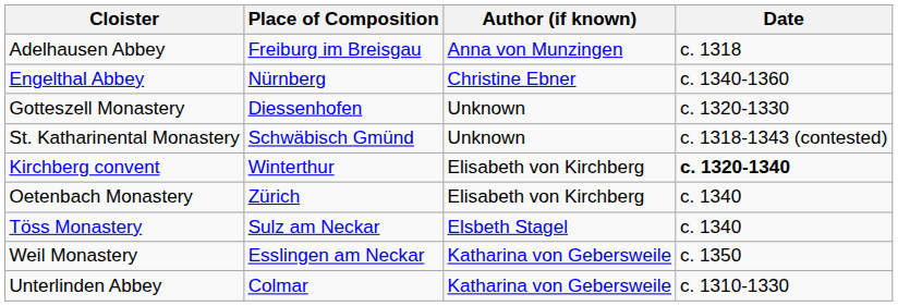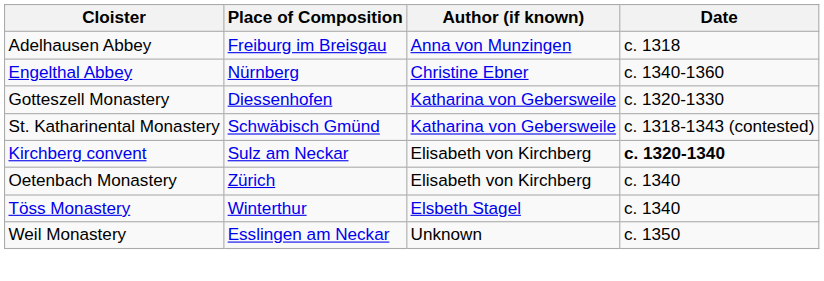Gotteszell Monastery | Author (if known): Unknown -> Katharina von Gebersweile
St. Katharinental Monastery | Author (if known): Unknown -> Katharina von Gebersweile
Kirchberg convent | Place of Composition: Winterthur -> Sulz am Neckar
Töss Monastery | Place of Composition: Sulz am Neckar -> Winterthur
Weil Monastery | Author (if known): Katharina von Gebersweile -> Unknown
- row: Unterlinden Abbey | Colmar | Katharina von Gebersweile | c. 1310-1330
